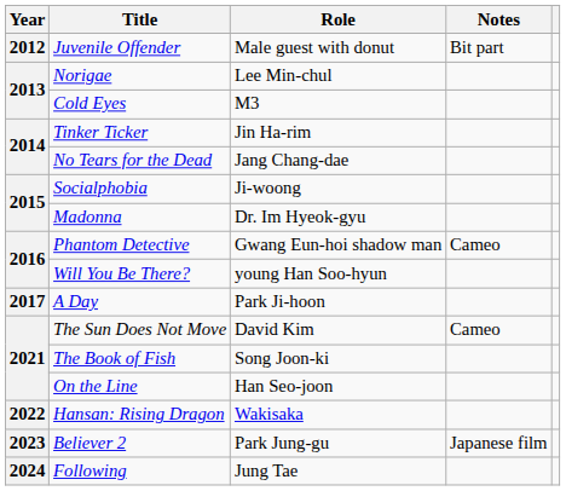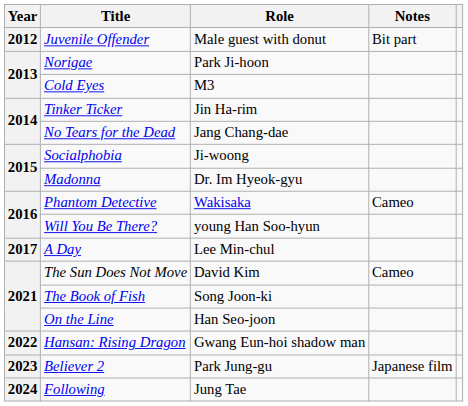Norigae | Role: Lee Min-chul -> Park Ji-hoon
Phantom Detective | Role: Gwang Eun-hoi shadow man -> Wakisaka
A Day | Role: Park Ji-hoon -> Lee Min-chul
Hansan: Rising Dragon | Role: Wakisaka -> Gwang Eun-hoi shadow man
